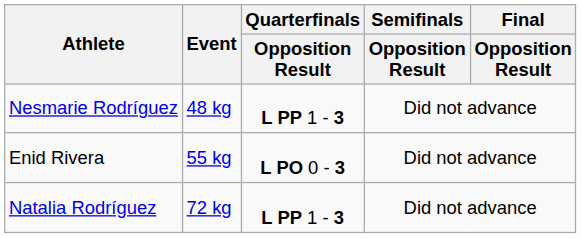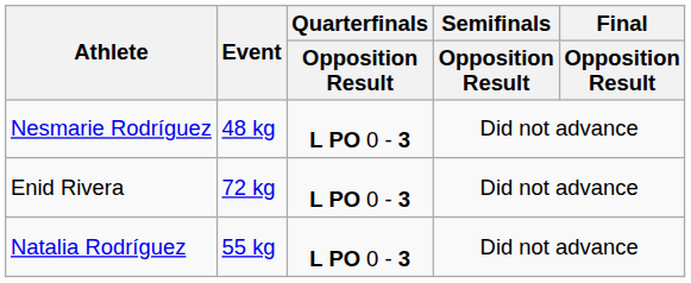Nesmarie Rodríguez | Quarterfinals / Opposition Result: L PP 1 - 3 -> L PO 0 - 3
Enid Rivera | Event: 55 kg -> 72 kg
Natalia Rodríguez | Event: 72 kg -> 55 kg
Natalia Rodríguez | Quarterfinals / Opposition Result: L PP 1 - 3 -> L PO 0 - 3
